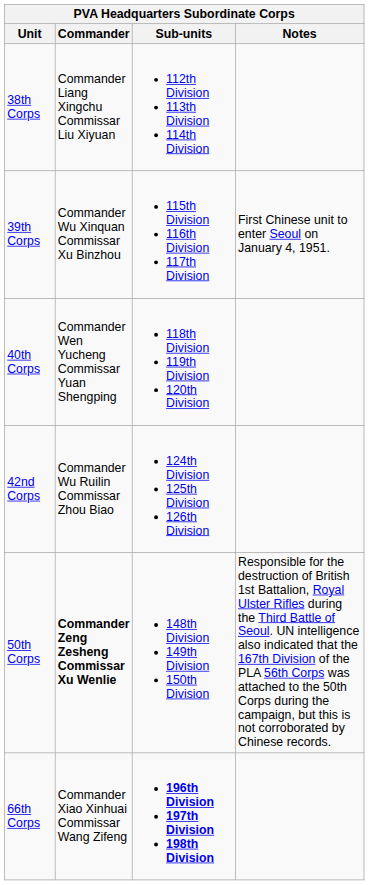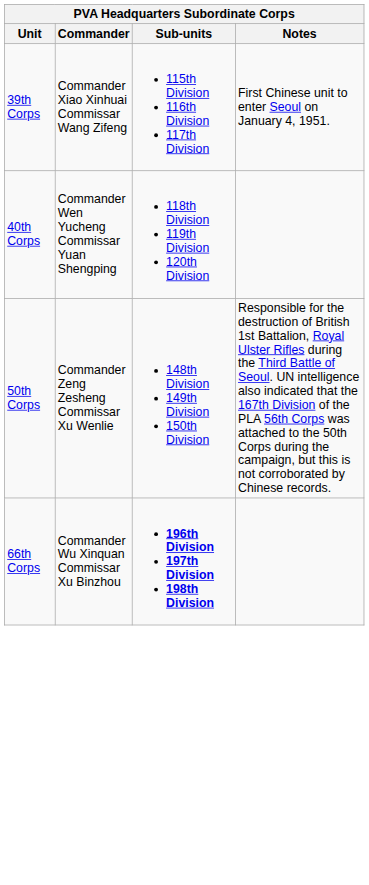- row: 38th Corps | Commander Liang Xingchu Commissar Liu Xiyuan | 112th Division 113th Division 114th Division
39th Corps | Commander: Commander Wu Xinquan Commissar Xu Binzhou -> Commander Xiao Xinhuai Commissar Wang Zifeng
- row: 42nd Corps | Commander Wu Ruilin Commissar Zhou Biao | 124th Division 125th Division 126th Division
50th Corps | Commander: bold -> normal
66th Corps | Commander: Commander Xiao Xinhuai Commissar Wang Zifeng -> Commander Wu Xinquan Commissar Xu Binzhou
